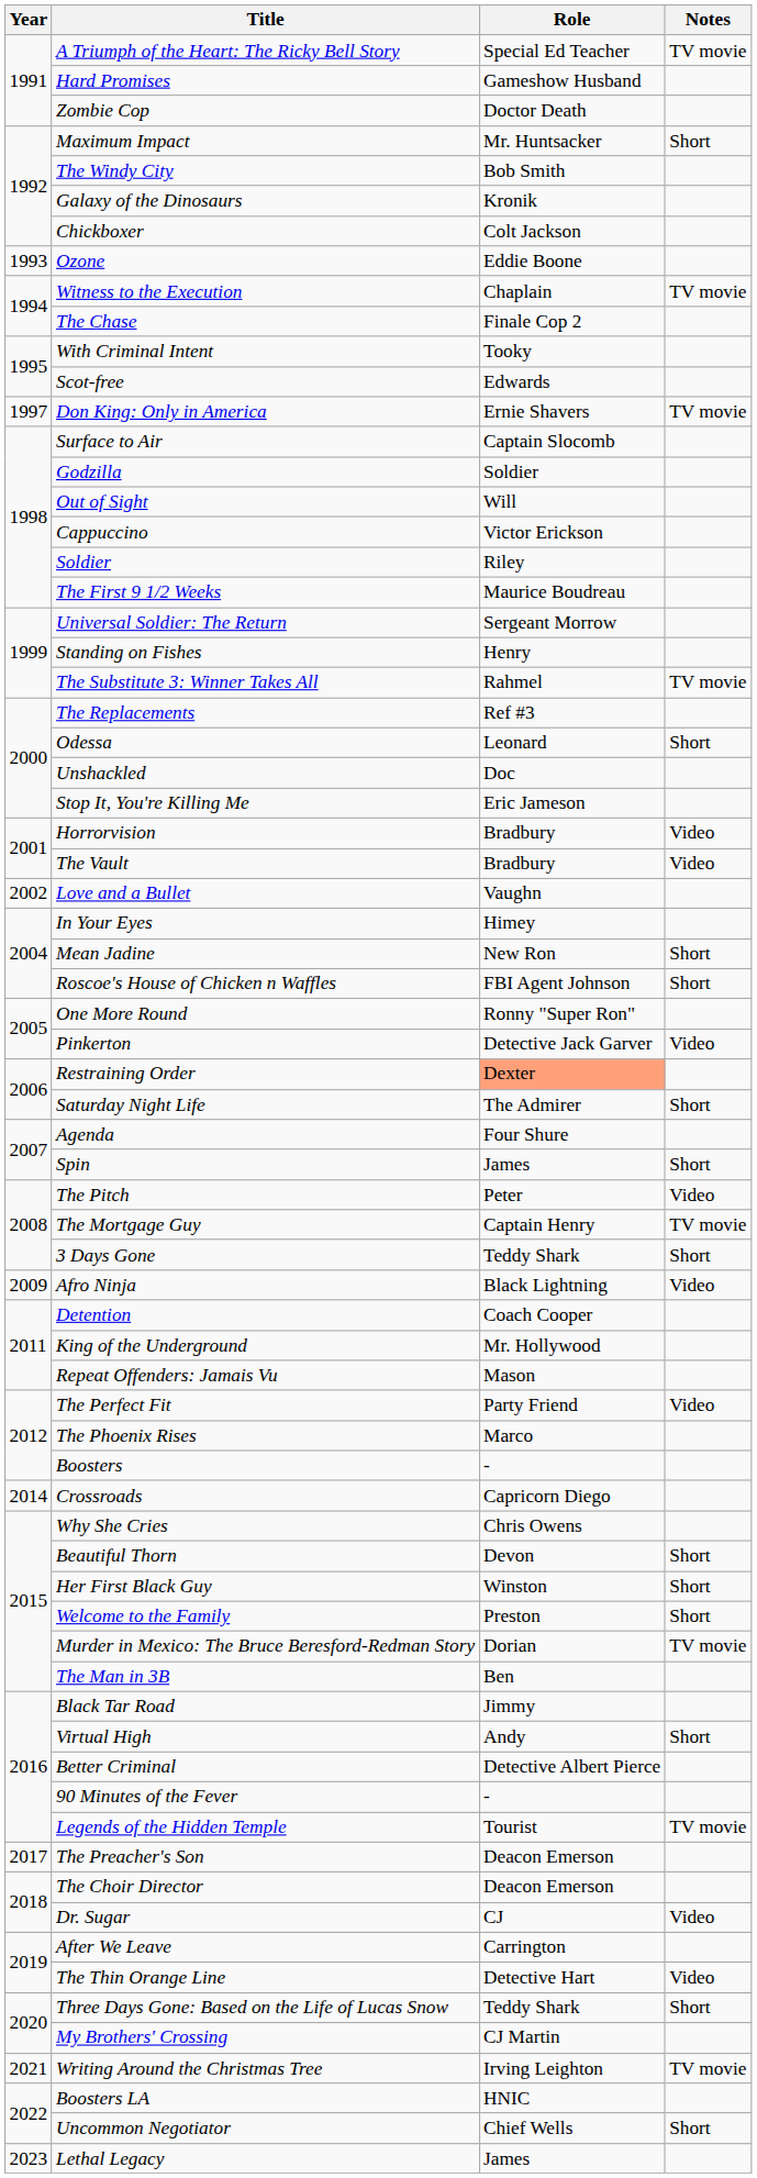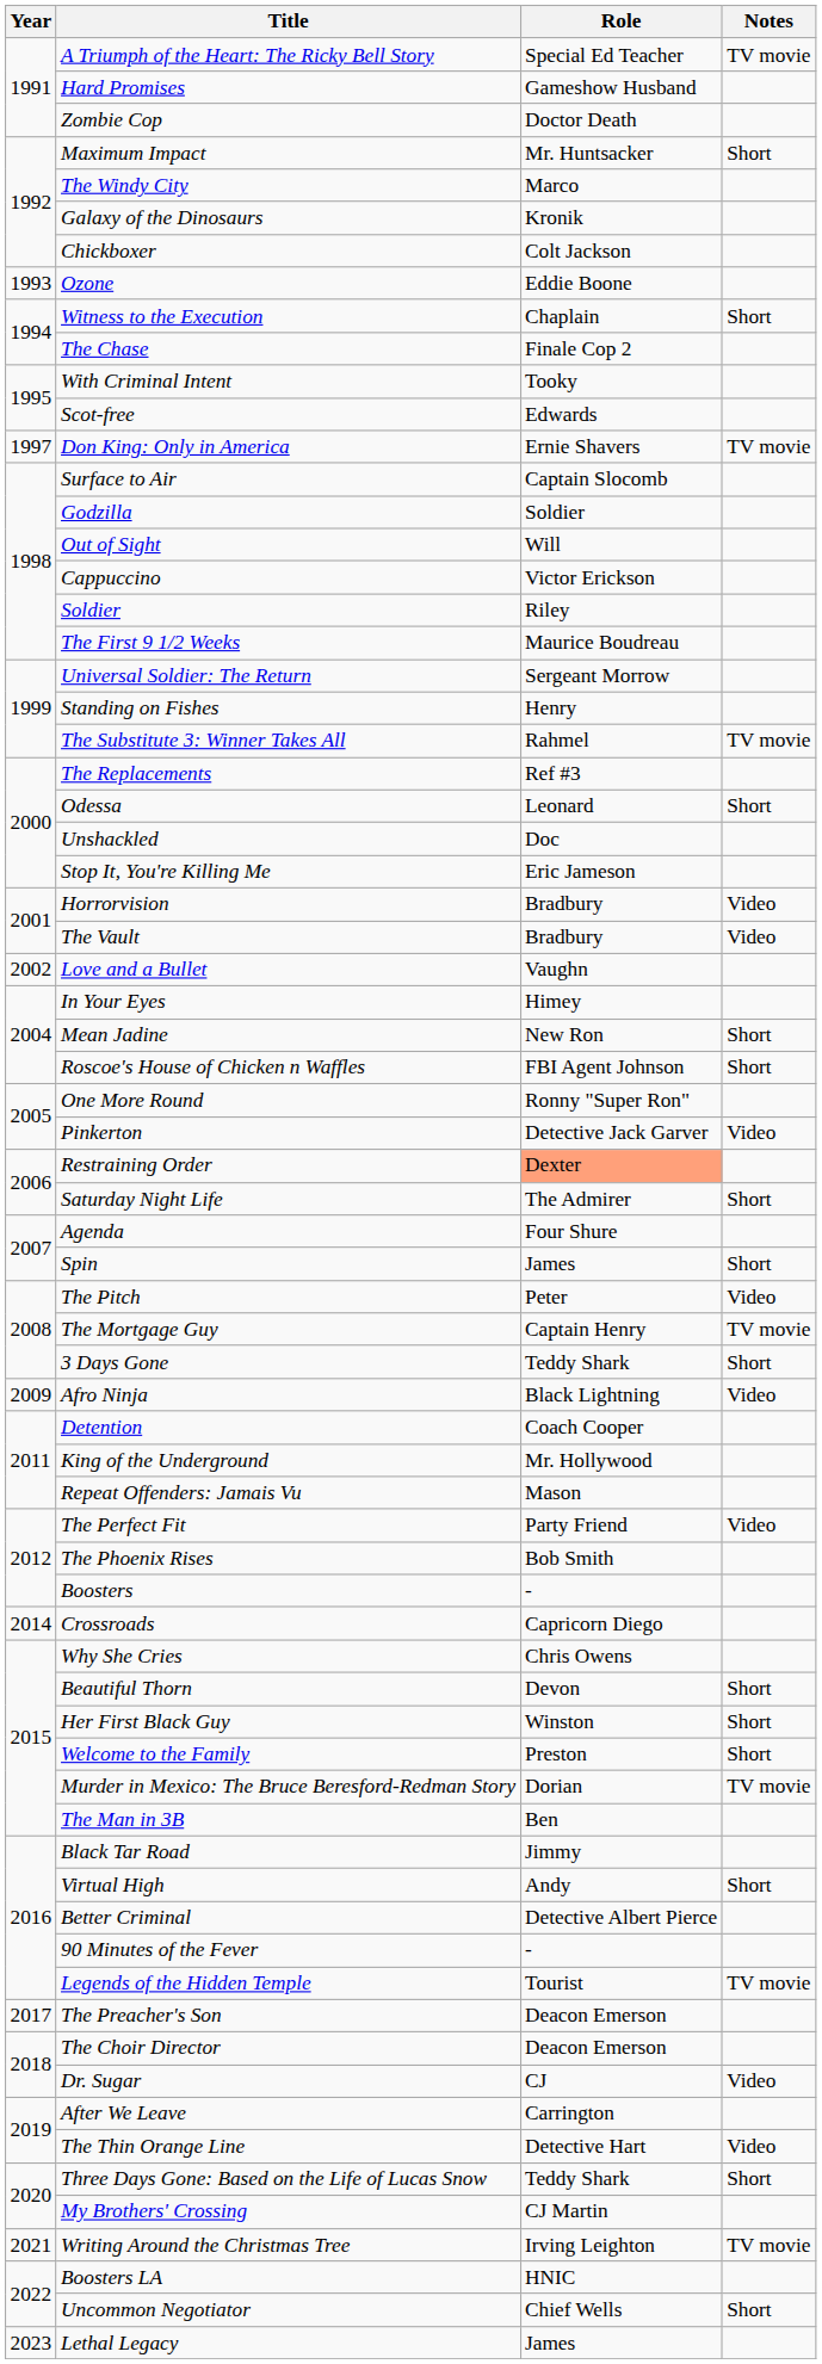The Windy City | Role: Bob Smith -> Marco
Witness to the Execution | Notes: TV movie -> Short
The Phoenix Rises | Role: Marco -> Bob Smith
